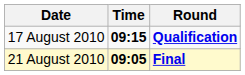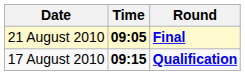rows swapped: 17 August 2010 <-> 21 August 2010
